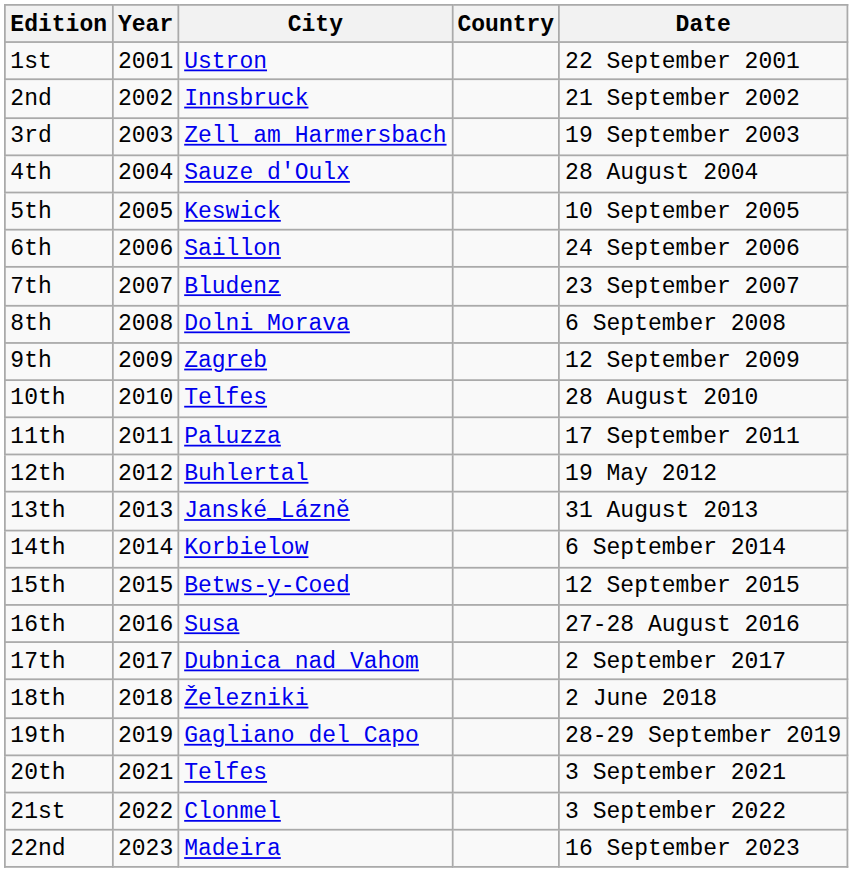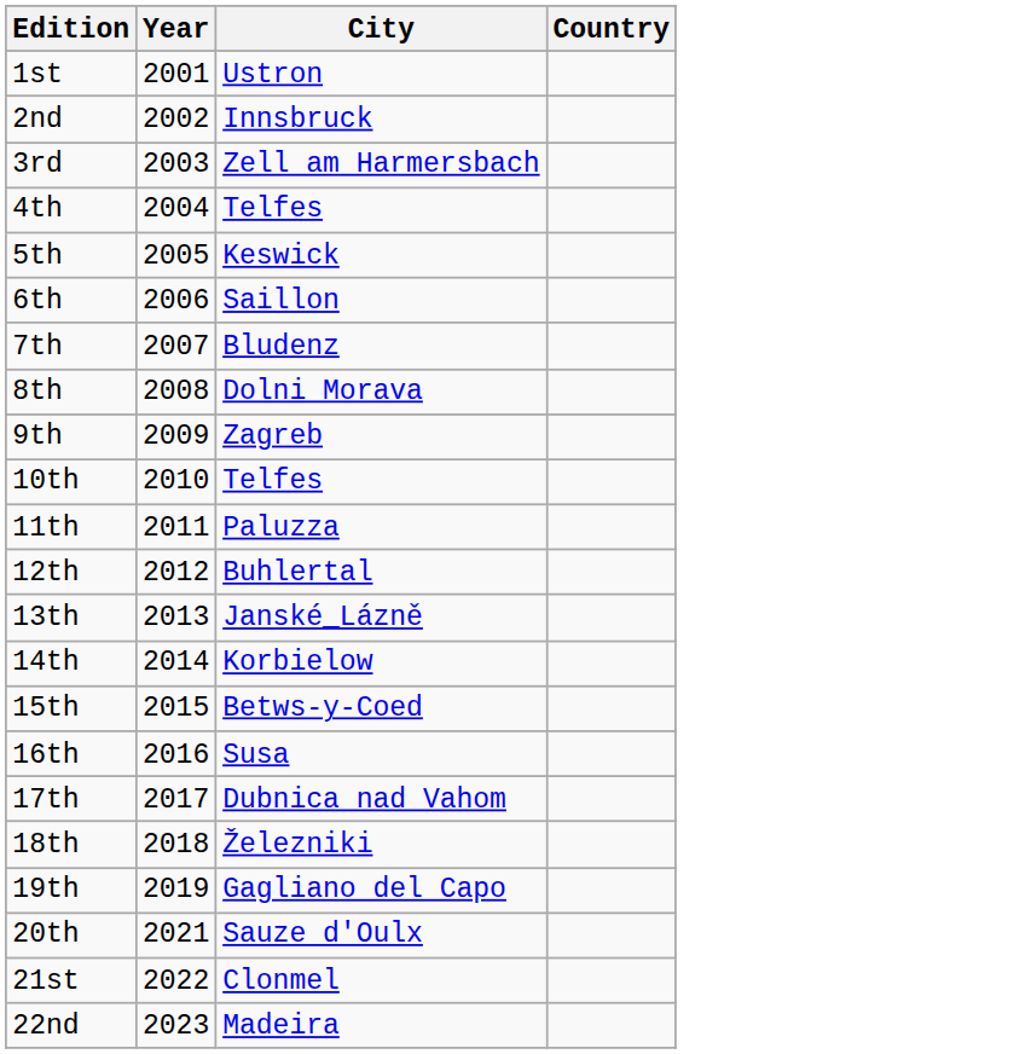- column: Date | 22 September 2001 | 21 September 2002 | 19 September 2003 | 28 August 2004 | 10 September 2005 | 24 September 2006 | 23 September 2007 | 6 September 2008 | 12 September 2009 | 28 August 2010 | 17 September 2011 | 19 May 2012 | 31 August 2013 | 6 September 2014 | 12 September 2015 | 27-28 August 2016 | 2 September 2017 | 2 June 2018 | 28-29 September 2019 | 3 September 2021 | 3 September 2022 | 16 September 2023
4th | City: Sauze d'Oulx -> Telfes
20th | City: Telfes -> Sauze d'Oulx
